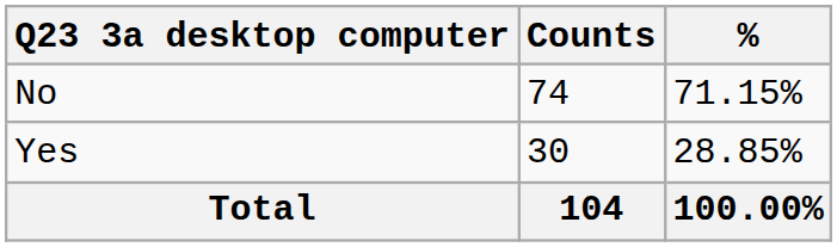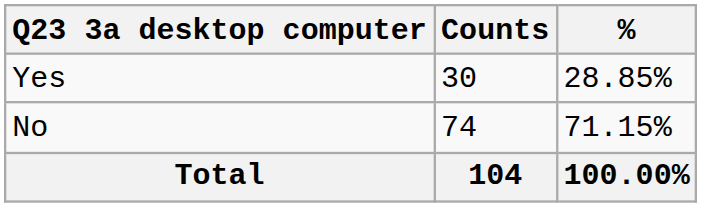rows swapped: Yes <-> No
